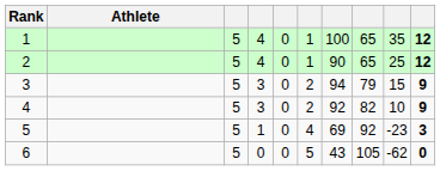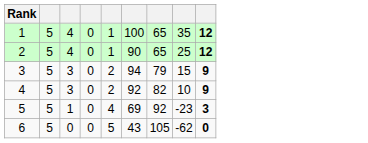- column: Athlete
